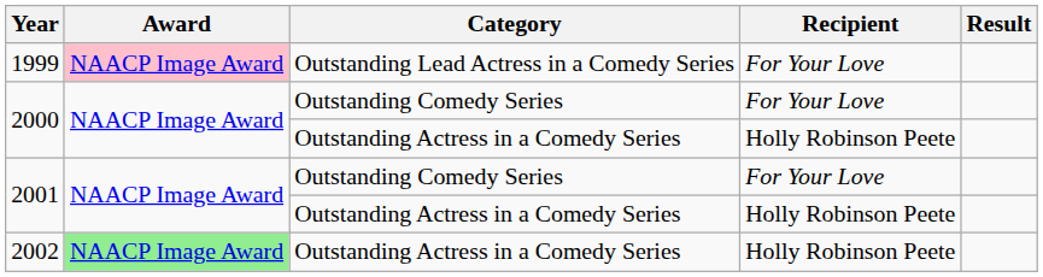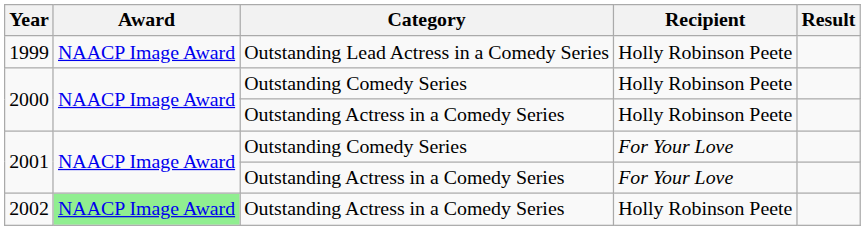1999 | Award: pink background -> no background
1999 | Recipient: For Your Love -> Holly Robinson Peete
2000 / Outstanding Comedy Series | Recipient: For Your Love -> Holly Robinson Peete
2001 / Outstanding Actress in a Comedy Series | Recipient: Holly Robinson Peete -> For Your Love
